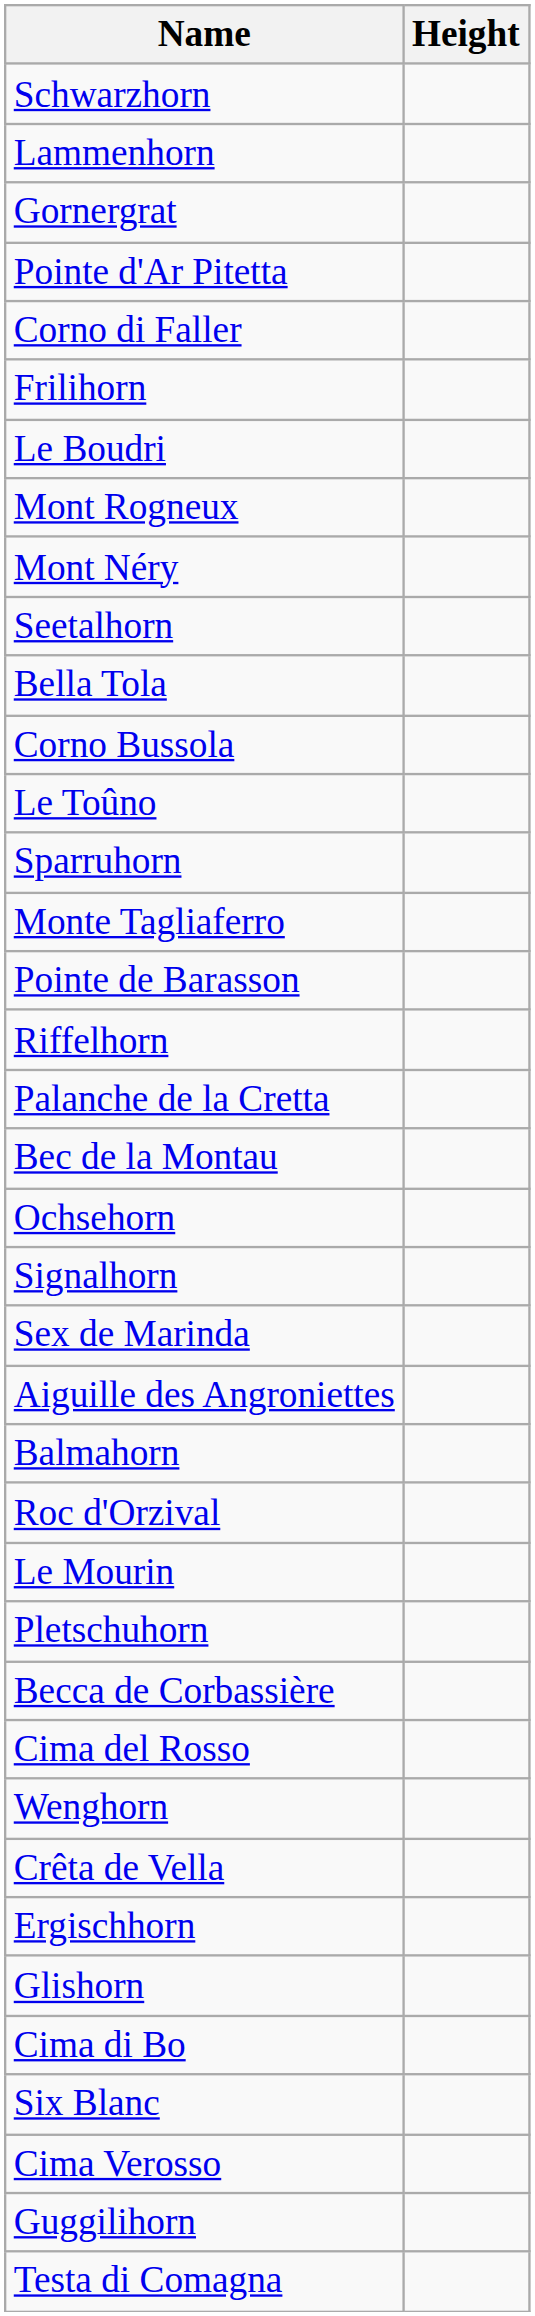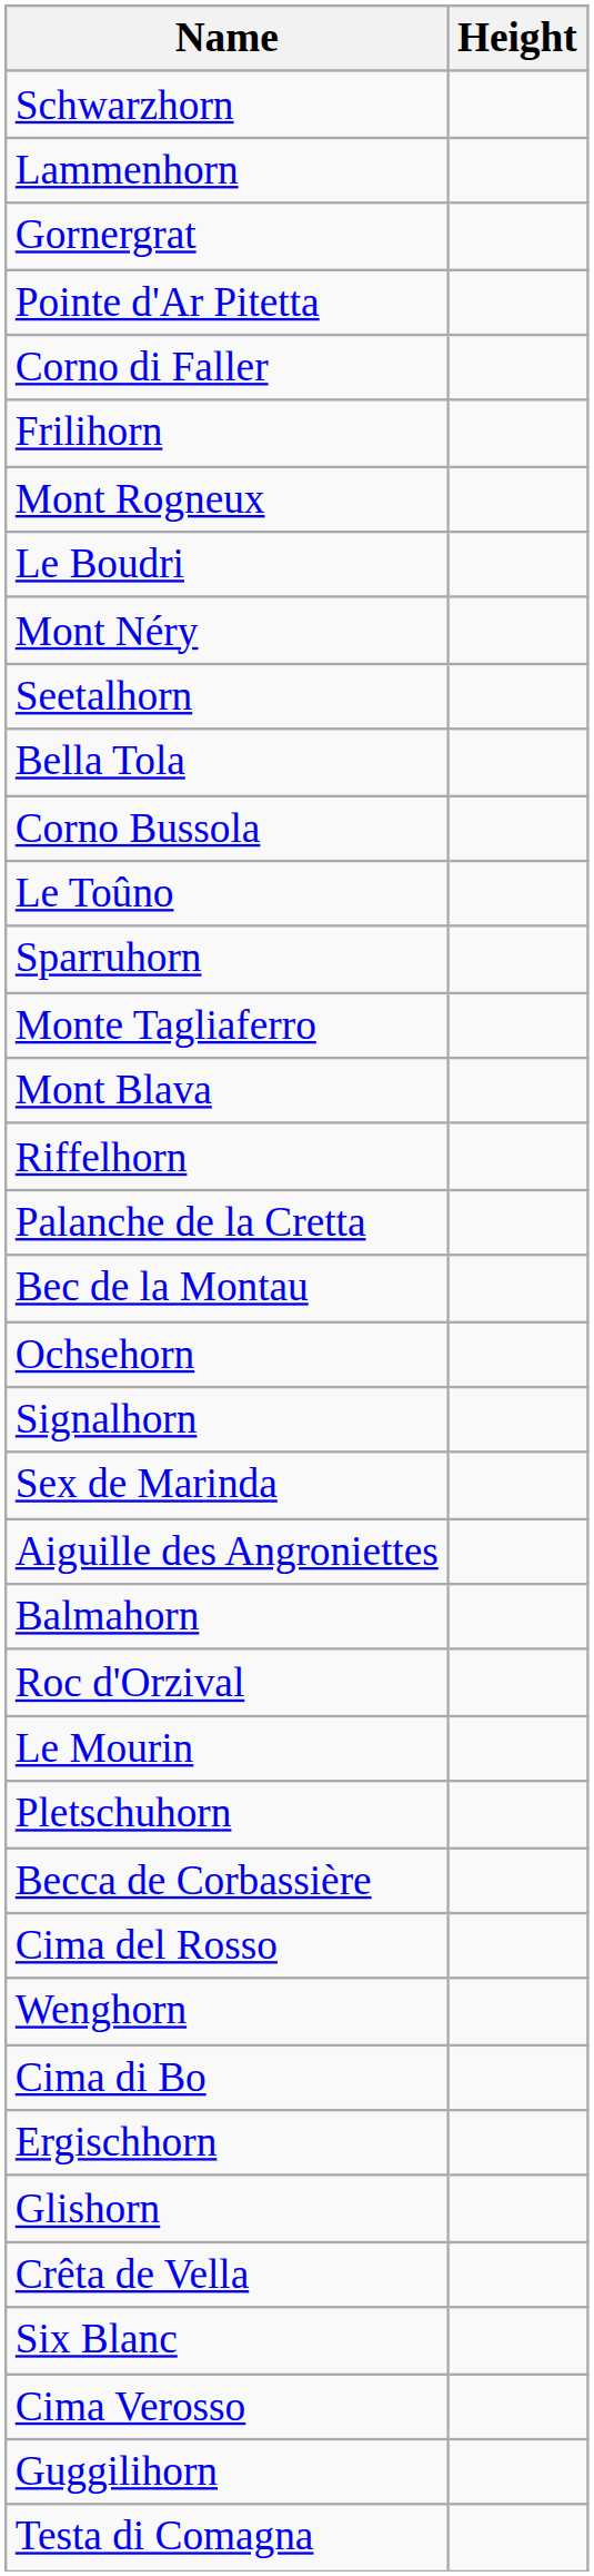rows swapped: Mont Rogneux <-> Le Boudri
- row: Pointe de Barasson
+ row: Mont Blava
rows swapped: Cima di Bo <-> Crêta de Vella
